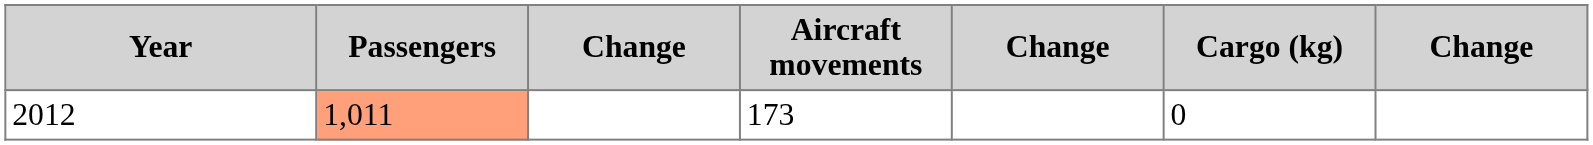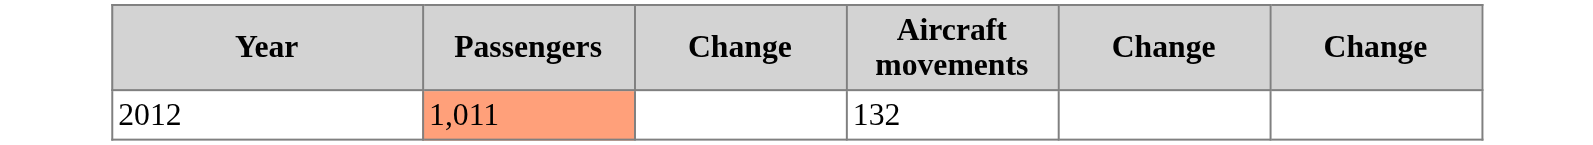- column: Cargo (kg) | 0
2012 | Aircraft movements: 173 -> 132
